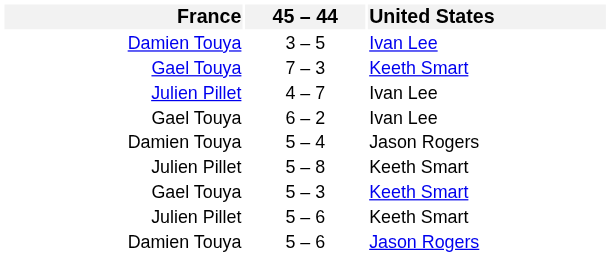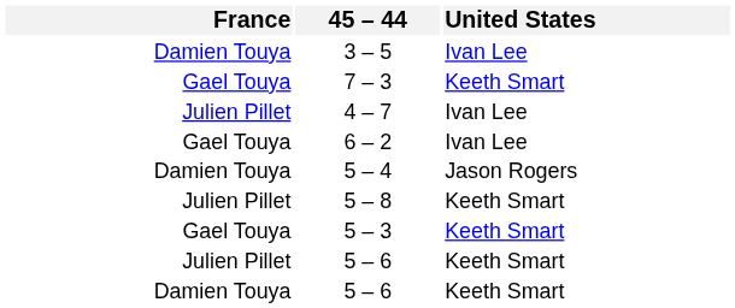Damien Touya / 5 – 6 | United States: Jason Rogers -> Keeth Smart
